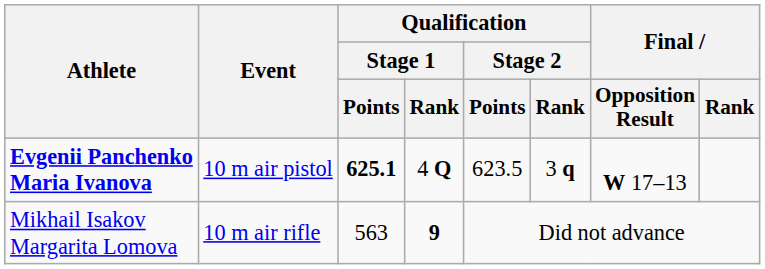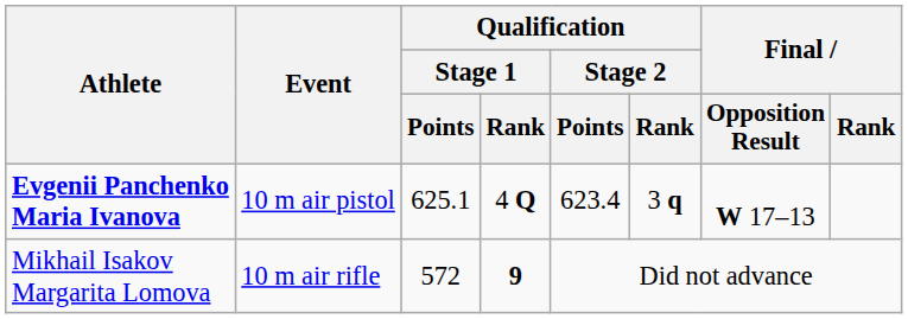Evgenii Panchenko Maria Ivanova | Qualification / Stage 1 / Points: bold -> normal
Evgenii Panchenko Maria Ivanova | Qualification / Stage 2 / Points: 623.5 -> 623.4
Mikhail Isakov Margarita Lomova | Qualification / Stage 1 / Points: 563 -> 572
